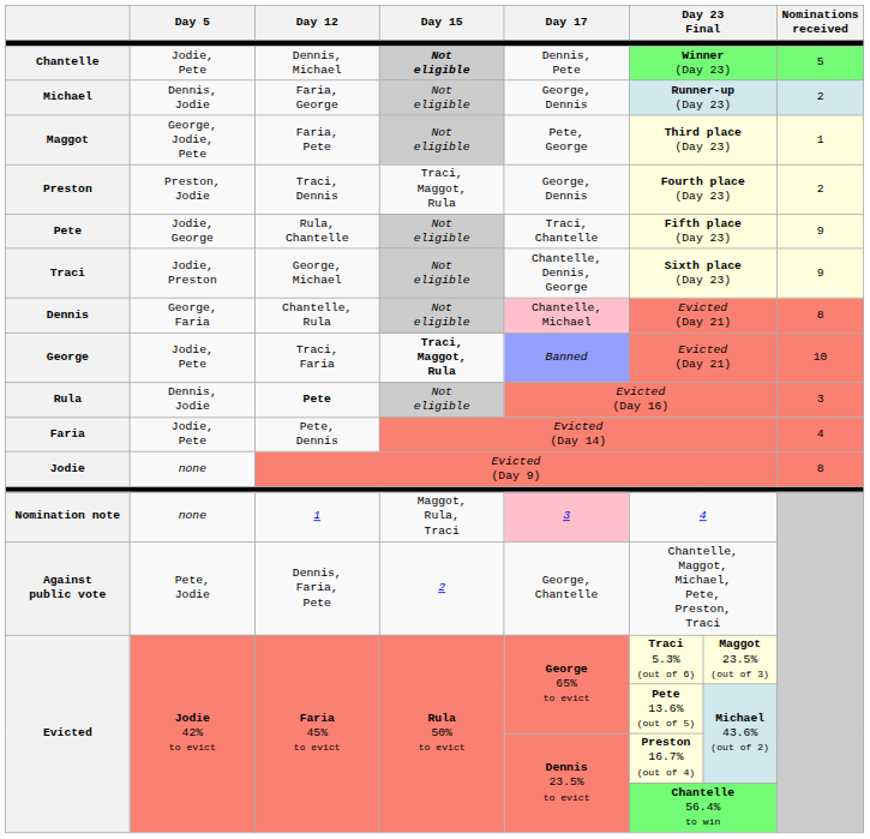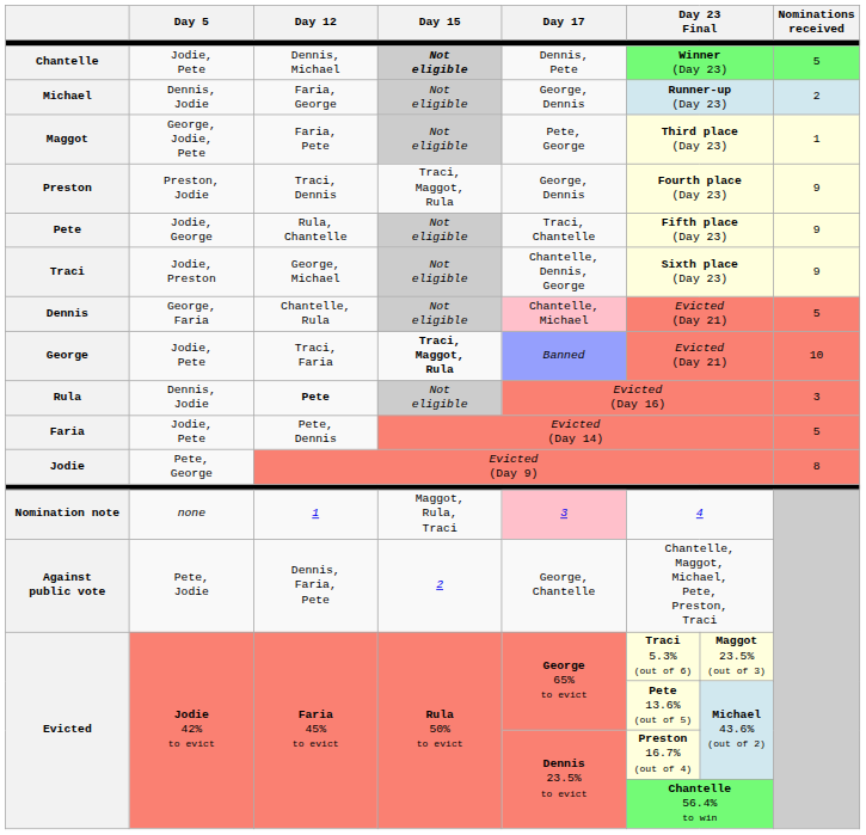Preston | Nominations received: 2 -> 9
Dennis | Nominations received: 8 -> 5
Faria | Nominations received: 4 -> 5
Jodie | Day 5: none -> Pete, George
